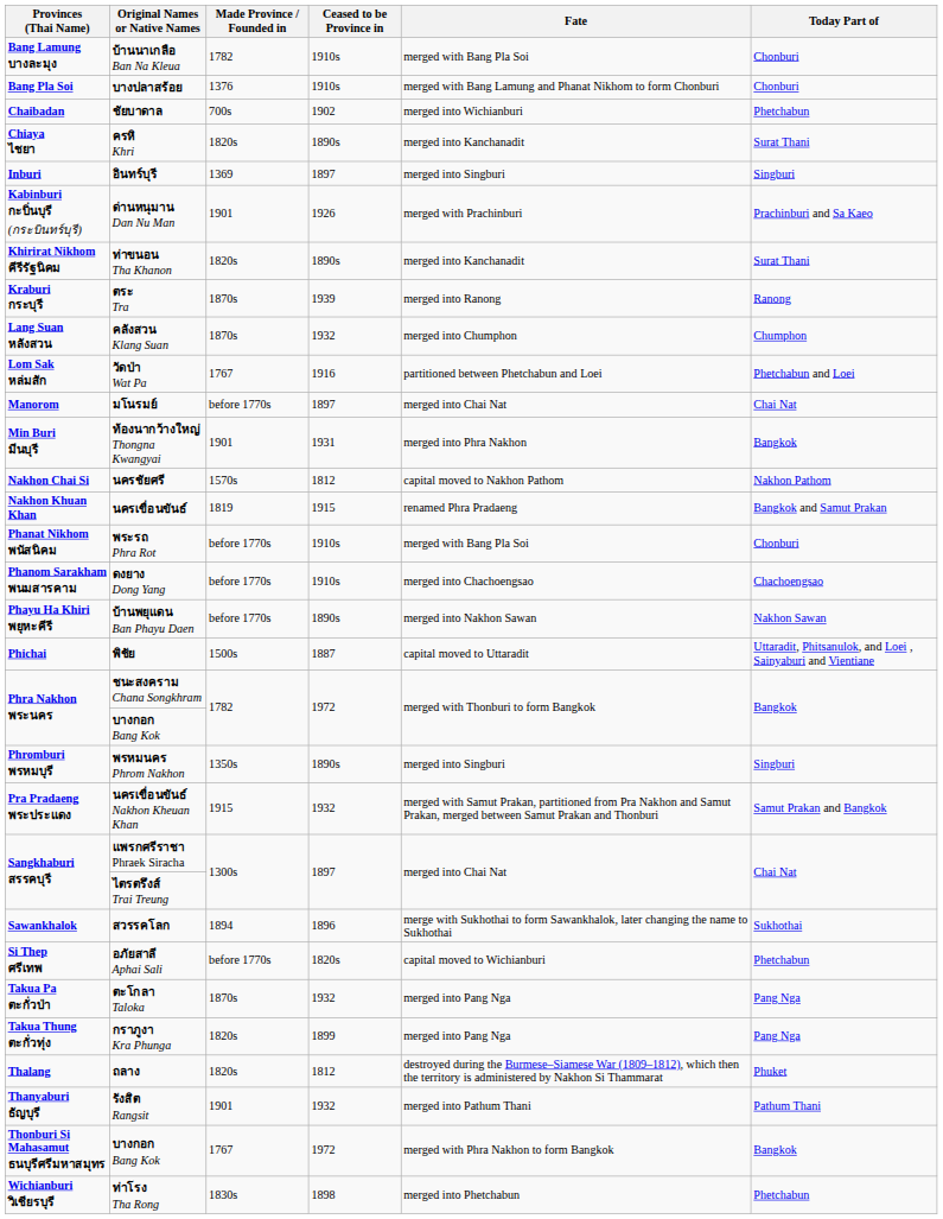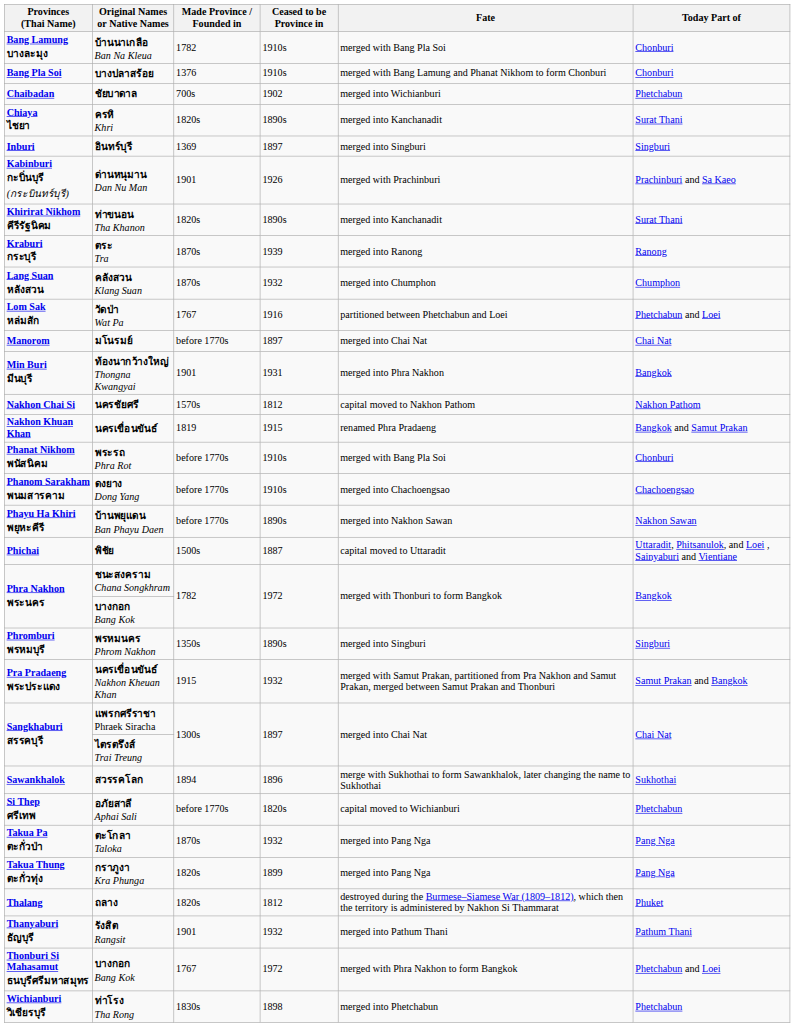Thonburi Si Mahasamut ธนบุรีศรีมหาสมุทร / บางกอก Bang Kok | Today Part of: Bangkok -> Phetchabun and Loei
